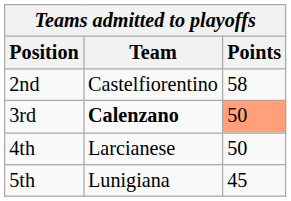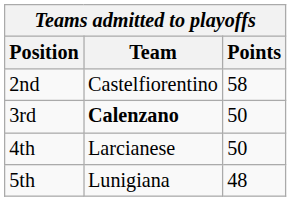3rd | Points: lightsalmon background -> no background
5th | Points: 45 -> 48
